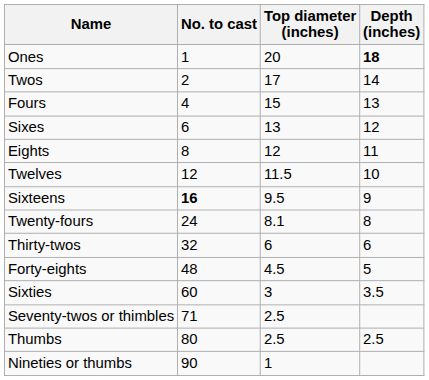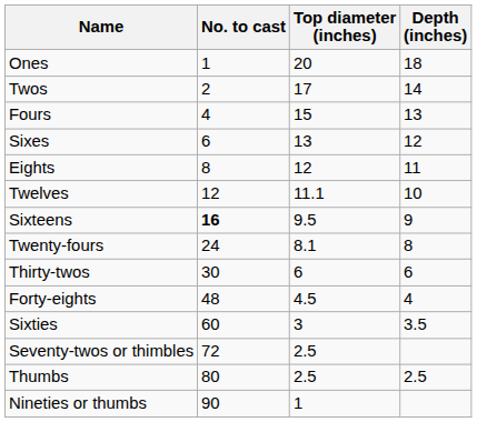Ones | Depth (inches): bold -> normal
Twelves | Top diameter (inches): 11.5 -> 11.1
Thirty-twos | No. to cast: 32 -> 30
Forty-eights | Depth (inches): 5 -> 4
Seventy-twos or thimbles | No. to cast: 71 -> 72
